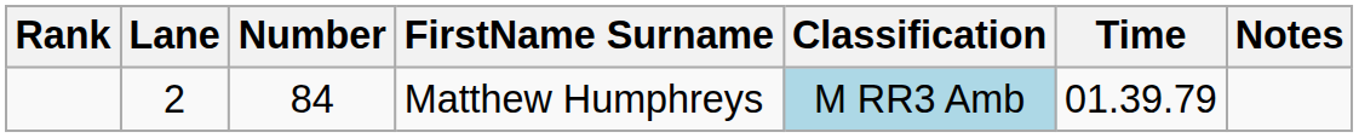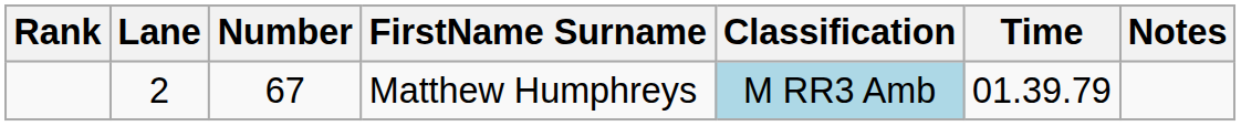Matthew Humphreys | Number: 84 -> 67
